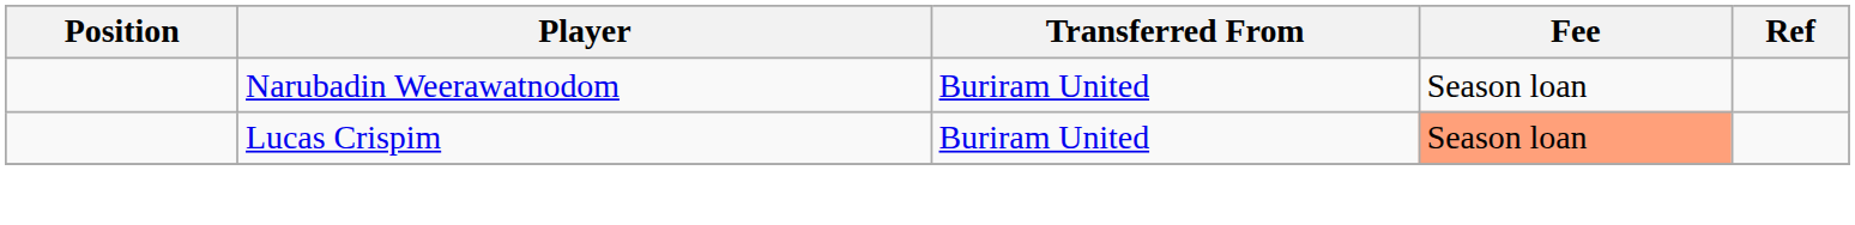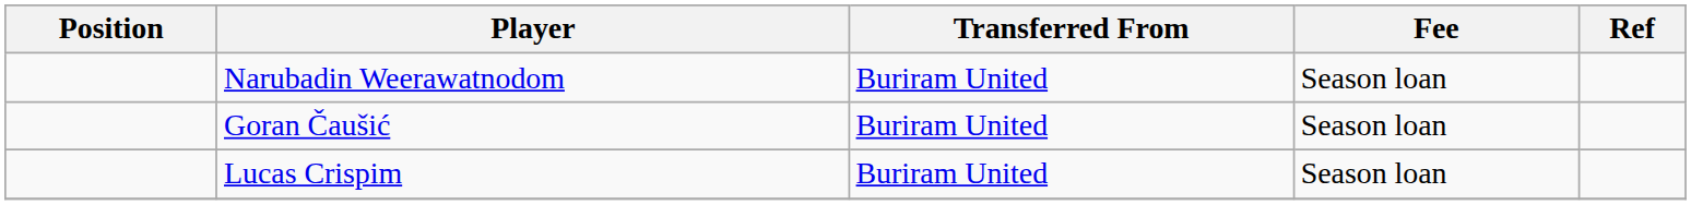+ row: Goran Čaušić | Buriram United | Season loan
Lucas Crispim | Fee: lightsalmon background -> no background
